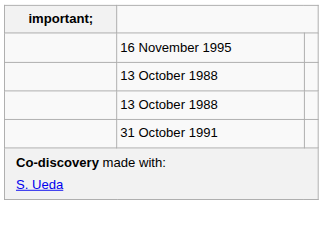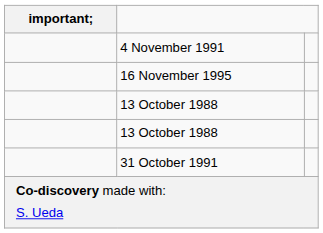+ row: 4 November 1991
